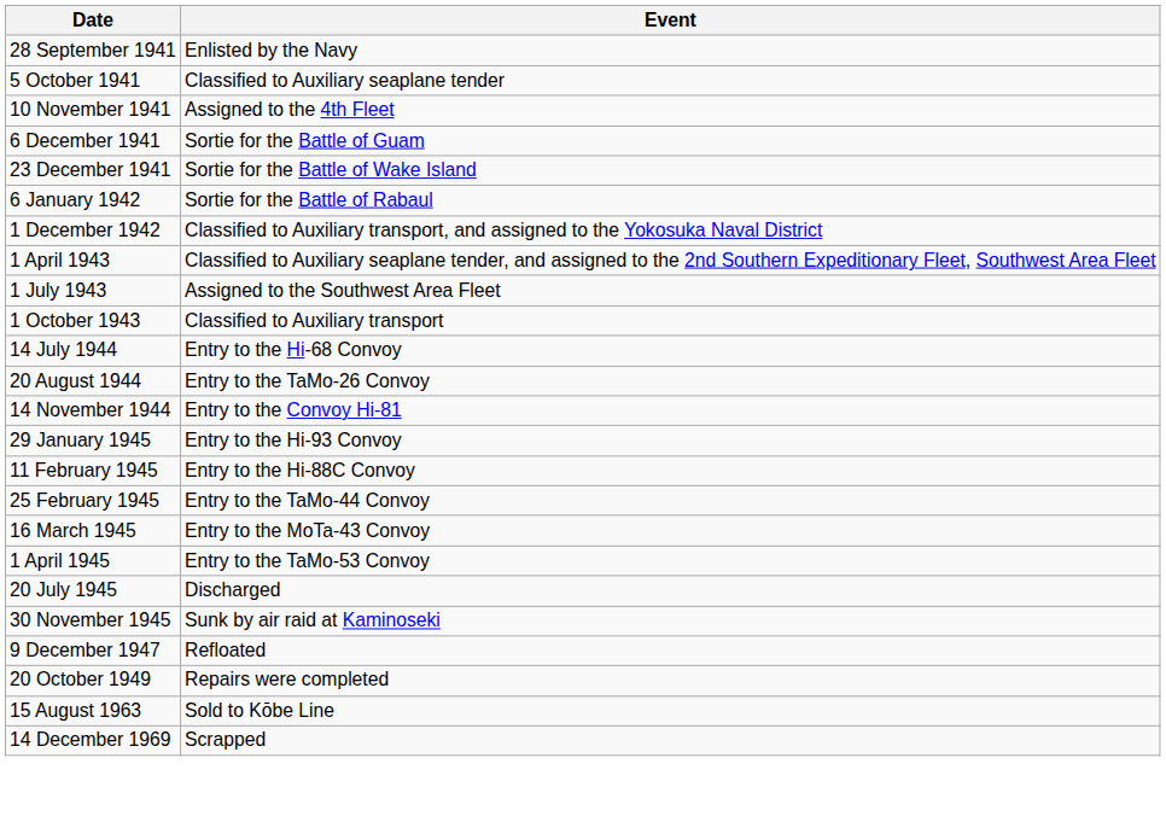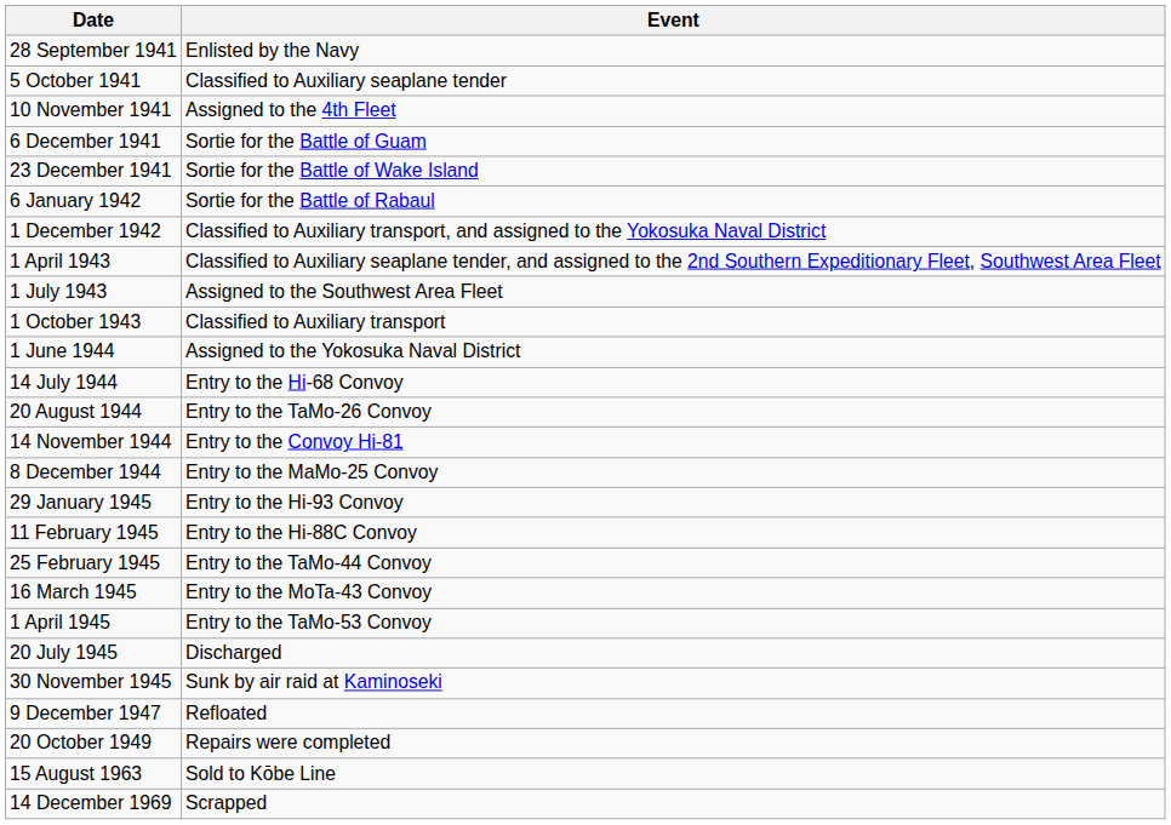+ row: 1 June 1944 | Assigned to the Yokosuka Naval District
+ row: 8 December 1944 | Entry to the MaMo-25 Convoy
